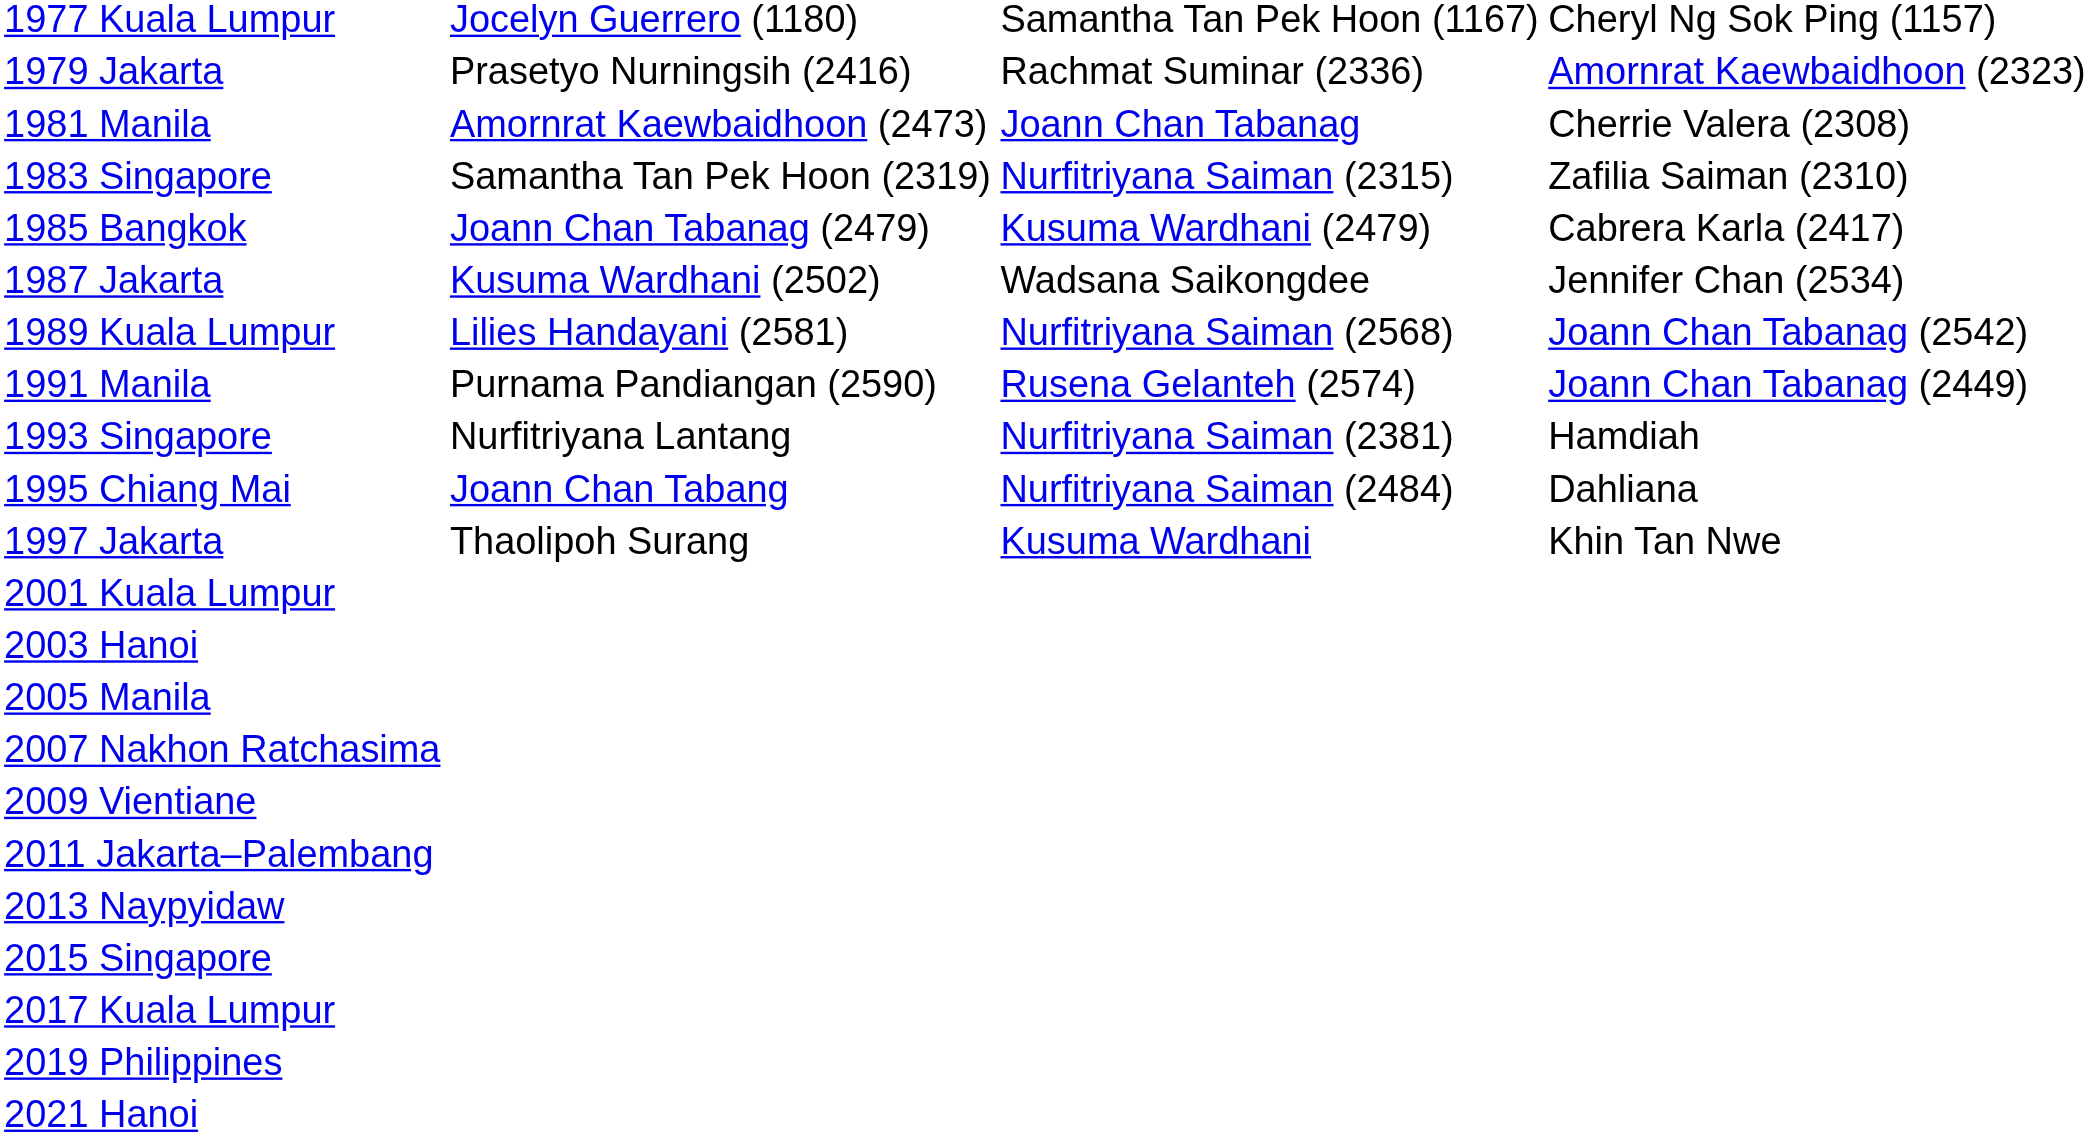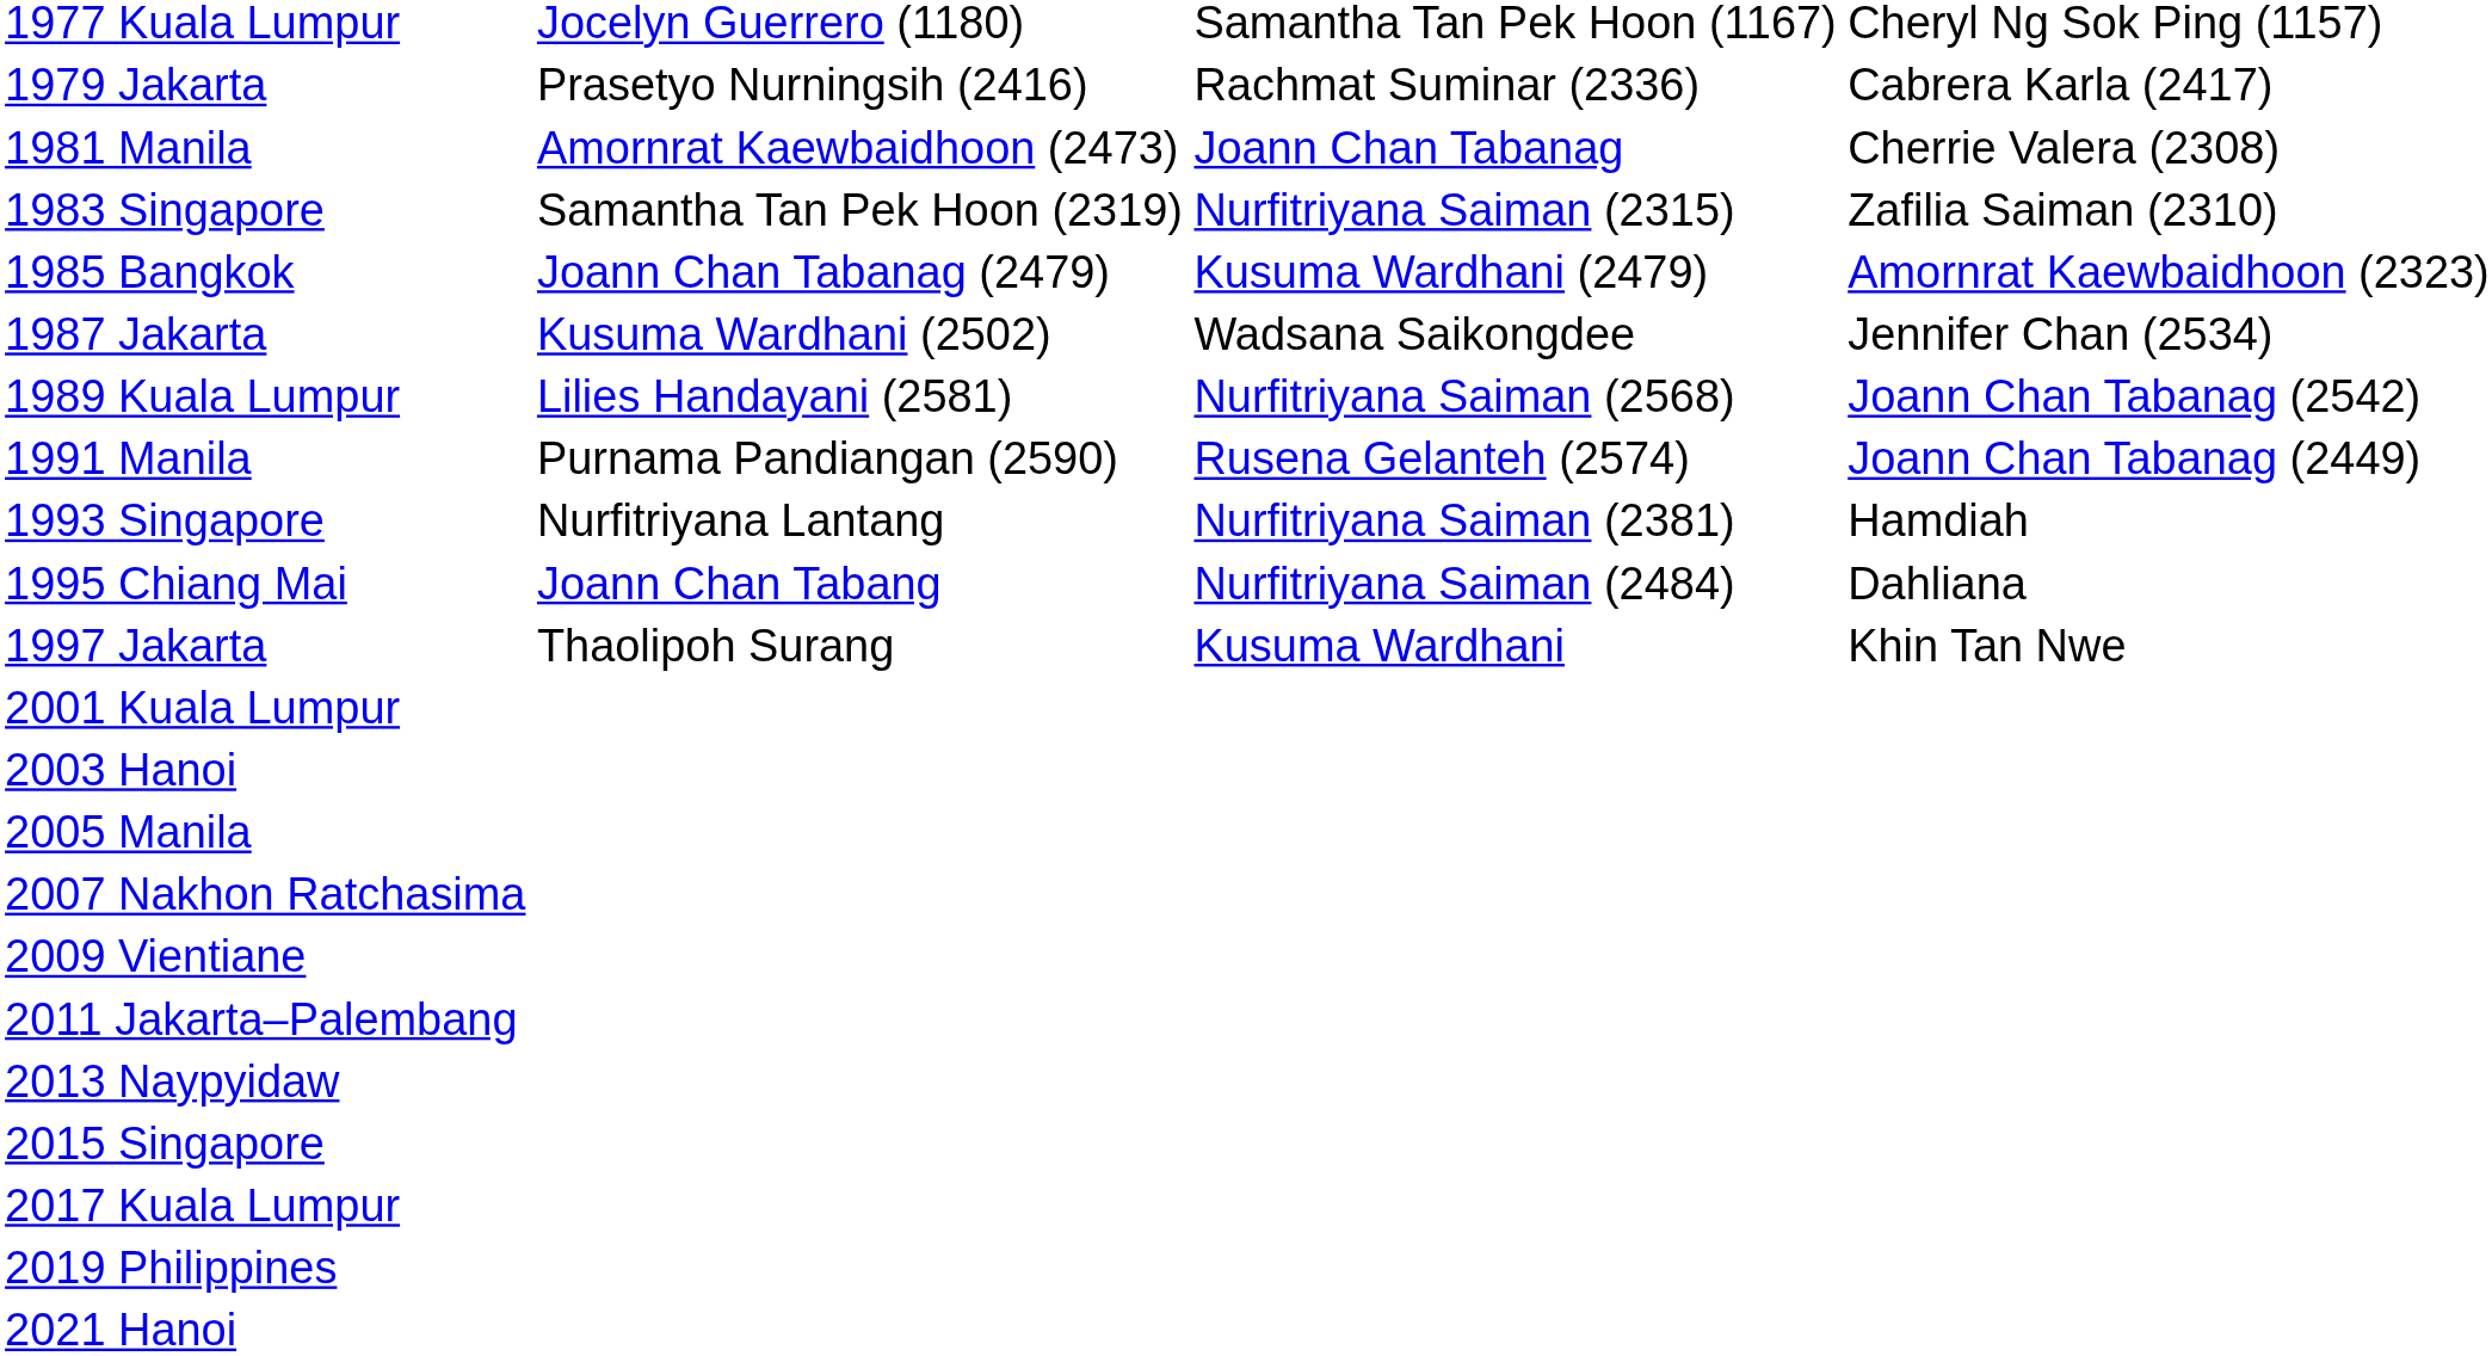1979 Jakarta | column 4: Amornrat Kaewbaidhoon (2323) -> Cabrera Karla (2417)
1985 Bangkok | column 4: Cabrera Karla (2417) -> Amornrat Kaewbaidhoon (2323)
